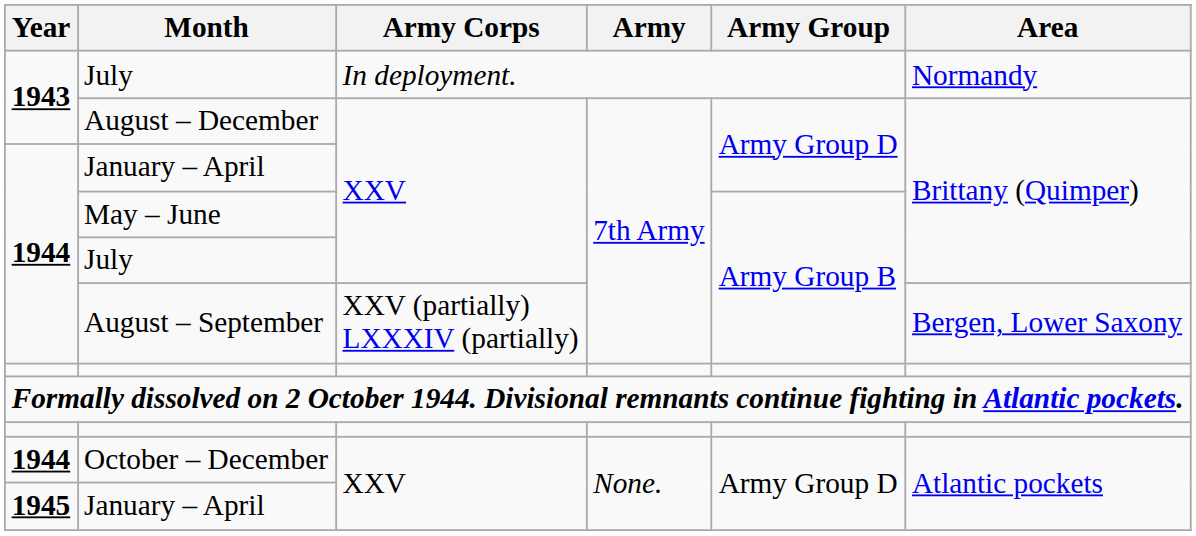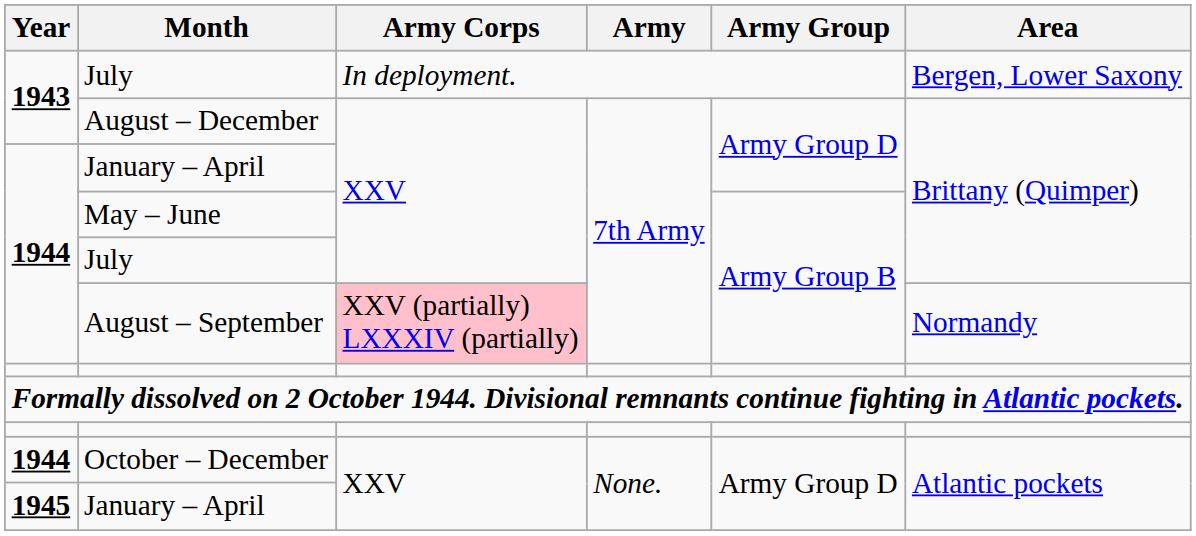1943 / July | Area: Normandy -> Bergen, Lower Saxony
August – September | Army Corps: no background -> pink background
August – September | Area: Bergen, Lower Saxony -> Normandy
